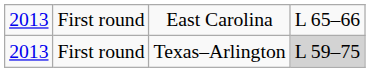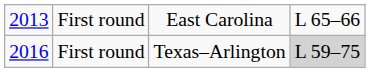First round / Texas–Arlington | column 1: 2013 -> 2016
